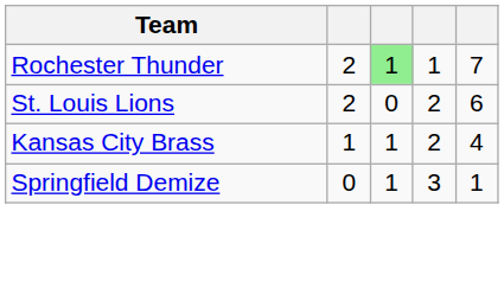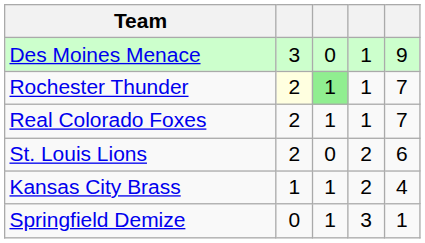+ row: Des Moines Menace | 3 | 0 | 1 | 9
Rochester Thunder | column 2: no background -> lightyellow background
+ row: Real Colorado Foxes | 2 | 1 | 1 | 7
